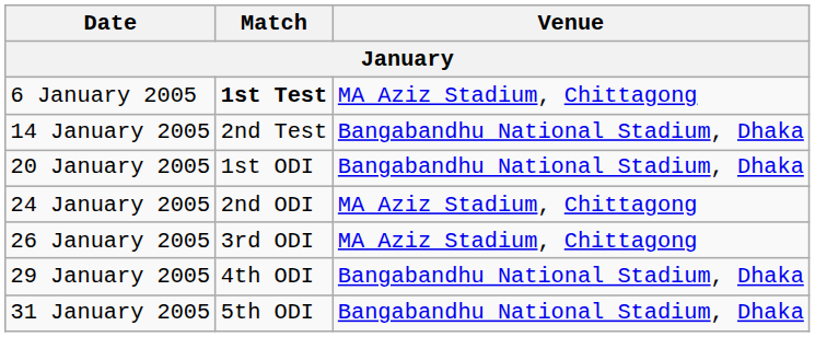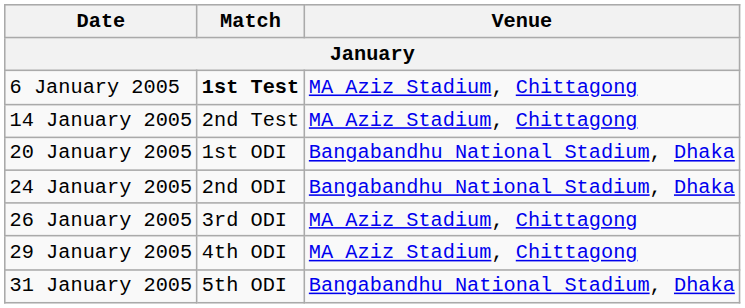14 January 2005 | Venue: Bangabandhu National Stadium, Dhaka -> MA Aziz Stadium, Chittagong
24 January 2005 | Venue: MA Aziz Stadium, Chittagong -> Bangabandhu National Stadium, Dhaka
29 January 2005 | Venue: Bangabandhu National Stadium, Dhaka -> MA Aziz Stadium, Chittagong
